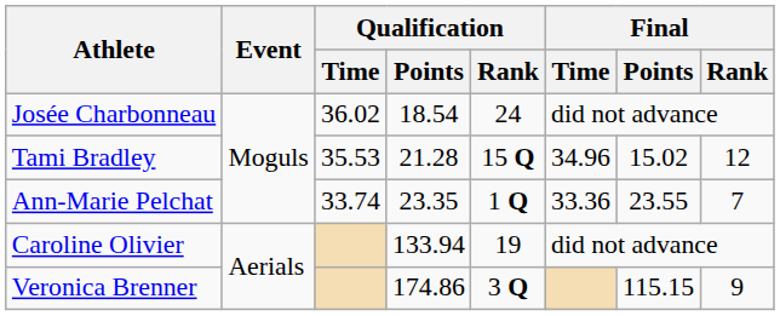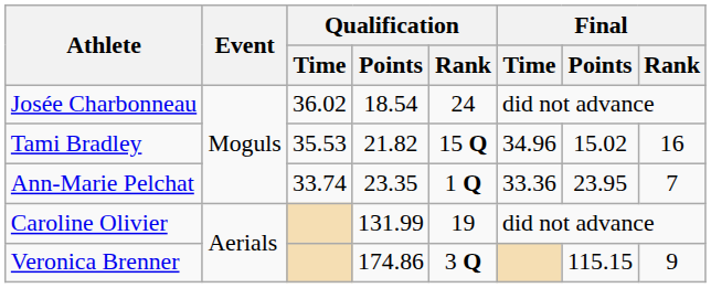Tami Bradley | Qualification / Points: 21.28 -> 21.82
Tami Bradley | Final / Rank: 12 -> 16
Ann-Marie Pelchat | Final / Points: 23.55 -> 23.95
Caroline Olivier | Qualification / Points: 133.94 -> 131.99
